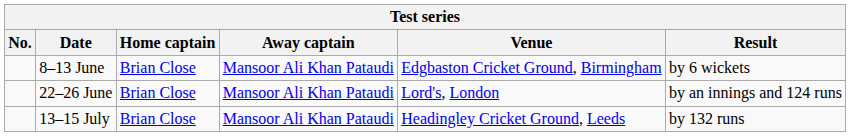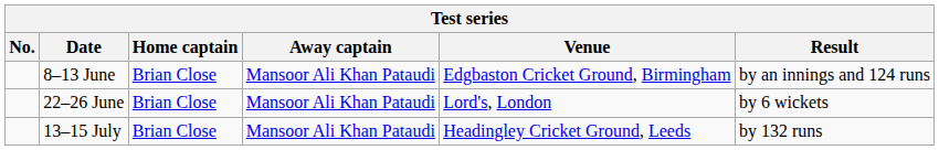8–13 June | Result: by 6 wickets -> by an innings and 124 runs
22–26 June | Result: by an innings and 124 runs -> by 6 wickets
